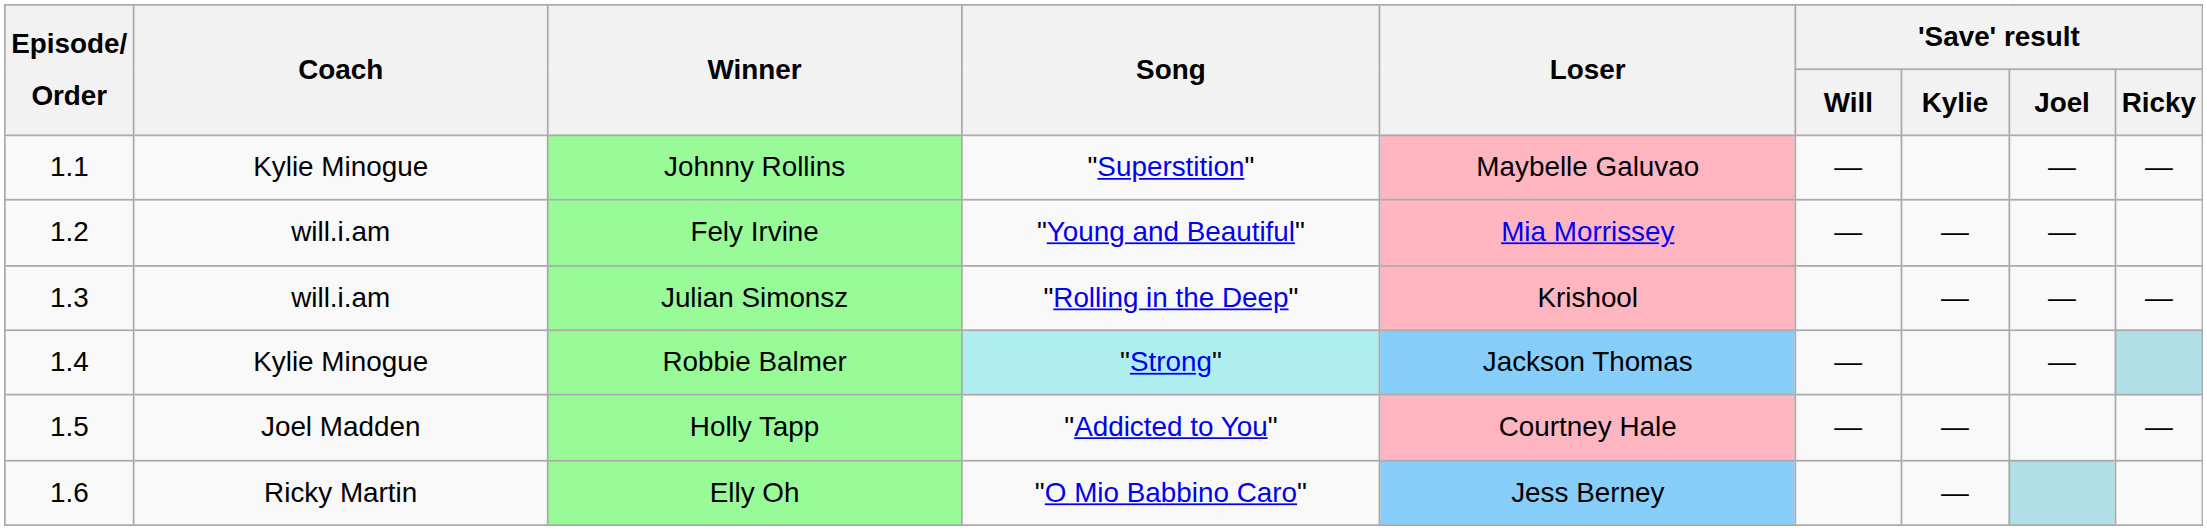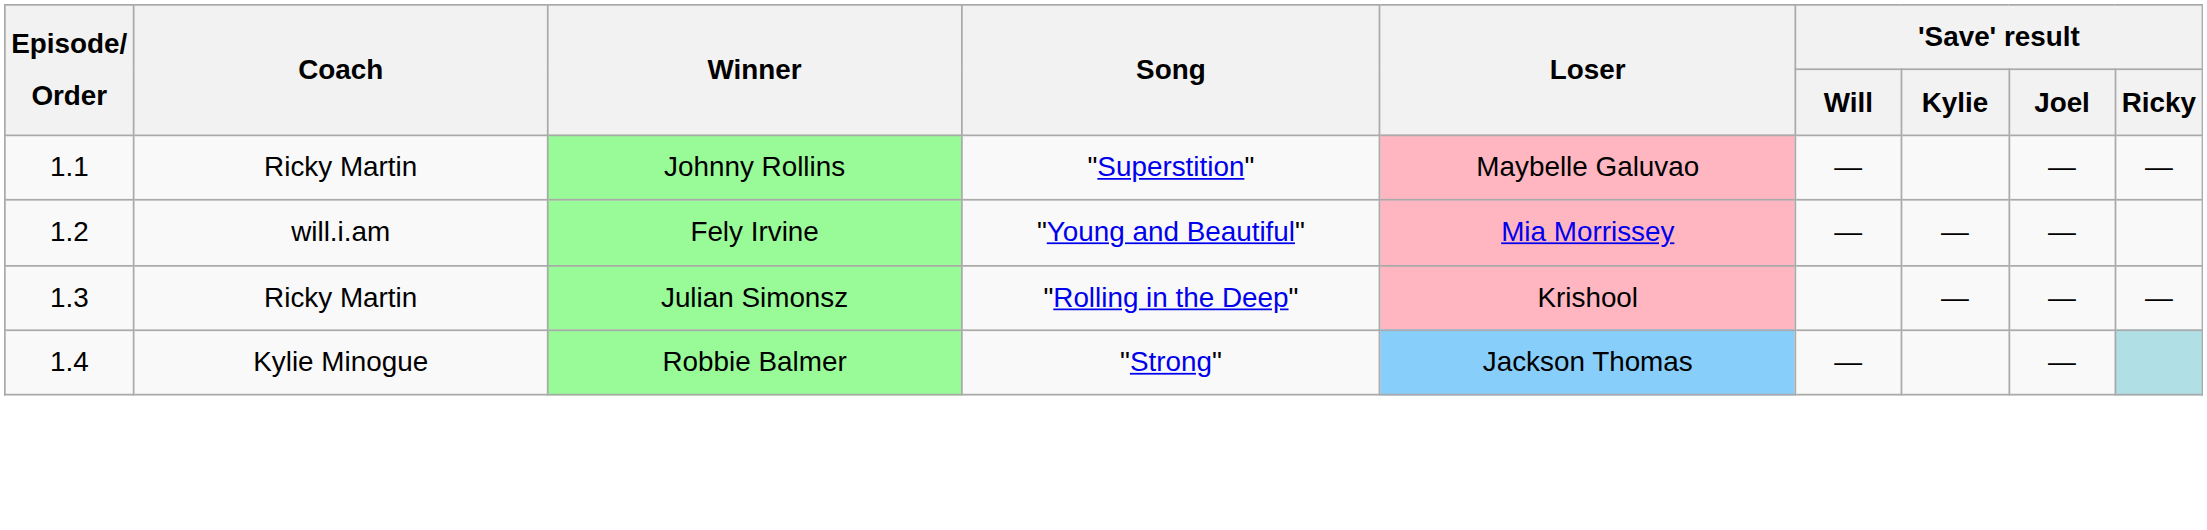Johnny Rollins | Coach: Kylie Minogue -> Ricky Martin
Julian Simonsz | Coach: will.i.am -> Ricky Martin
Robbie Balmer | Song: paleturquoise background -> no background
- row: 1.5 | Joel Madden | Holly Tapp | "Addicted to You" | Courtney Hale | — | — | —
- row: 1.6 | Ricky Martin | Elly Oh | "O Mio Babbino Caro" | Jess Berney | —
